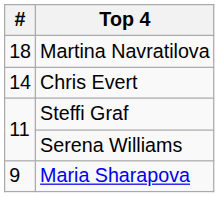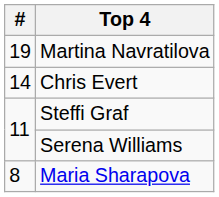Martina Navratilova | #: 18 -> 19
Maria Sharapova | #: 9 -> 8
